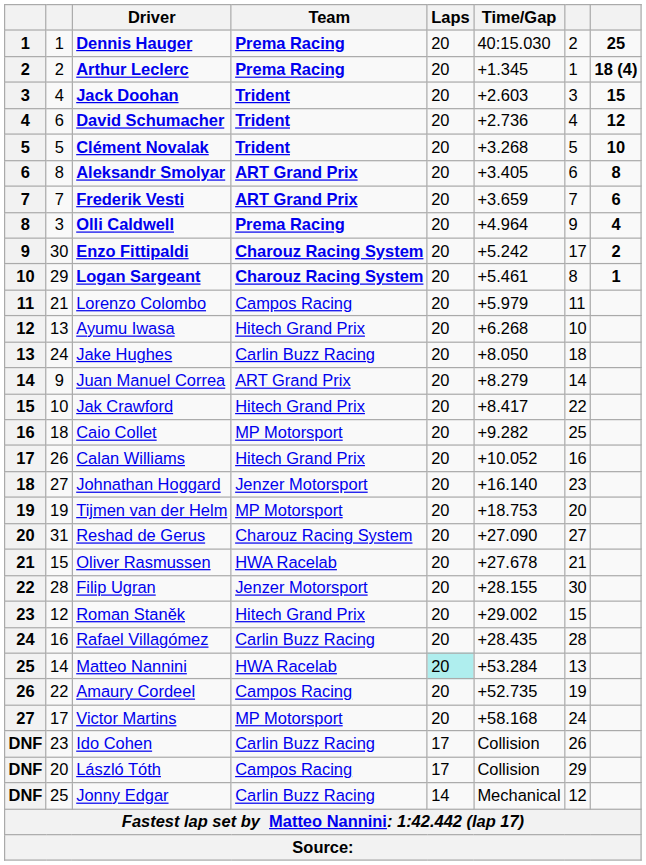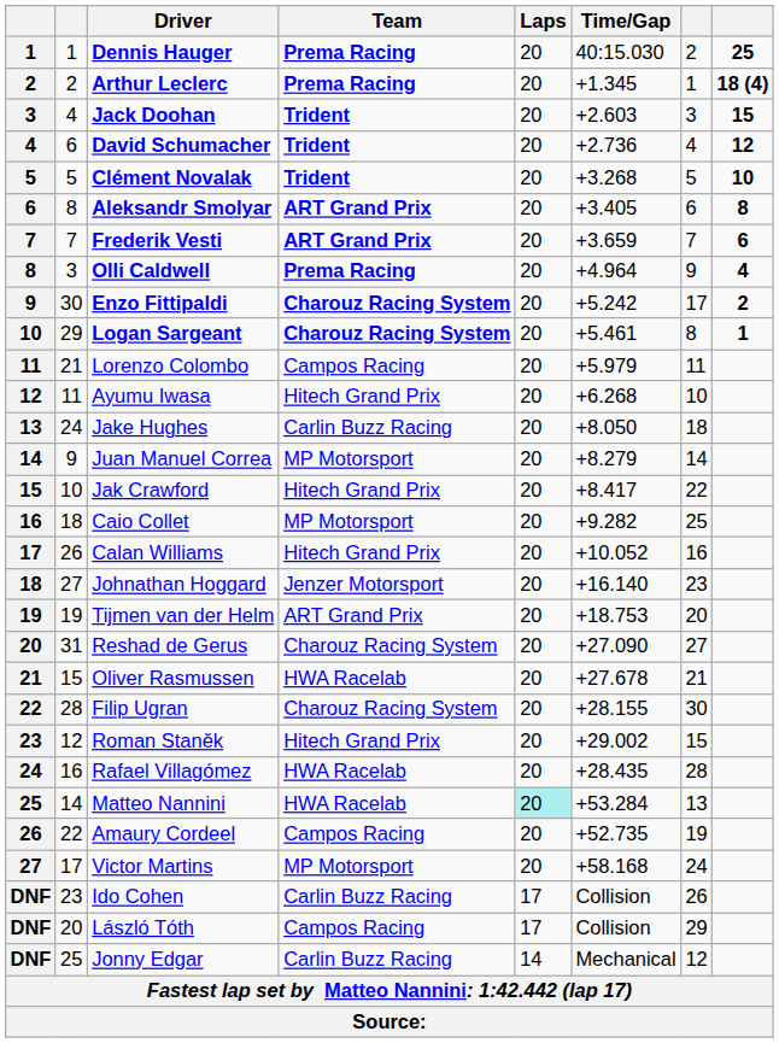Ayumu Iwasa | column 2: 13 -> 11
Juan Manuel Correa | Team: ART Grand Prix -> MP Motorsport
Tijmen van der Helm | Team: MP Motorsport -> ART Grand Prix
Filip Ugran | Team: Jenzer Motorsport -> Charouz Racing System
Rafael Villagómez | Team: Carlin Buzz Racing -> HWA Racelab
